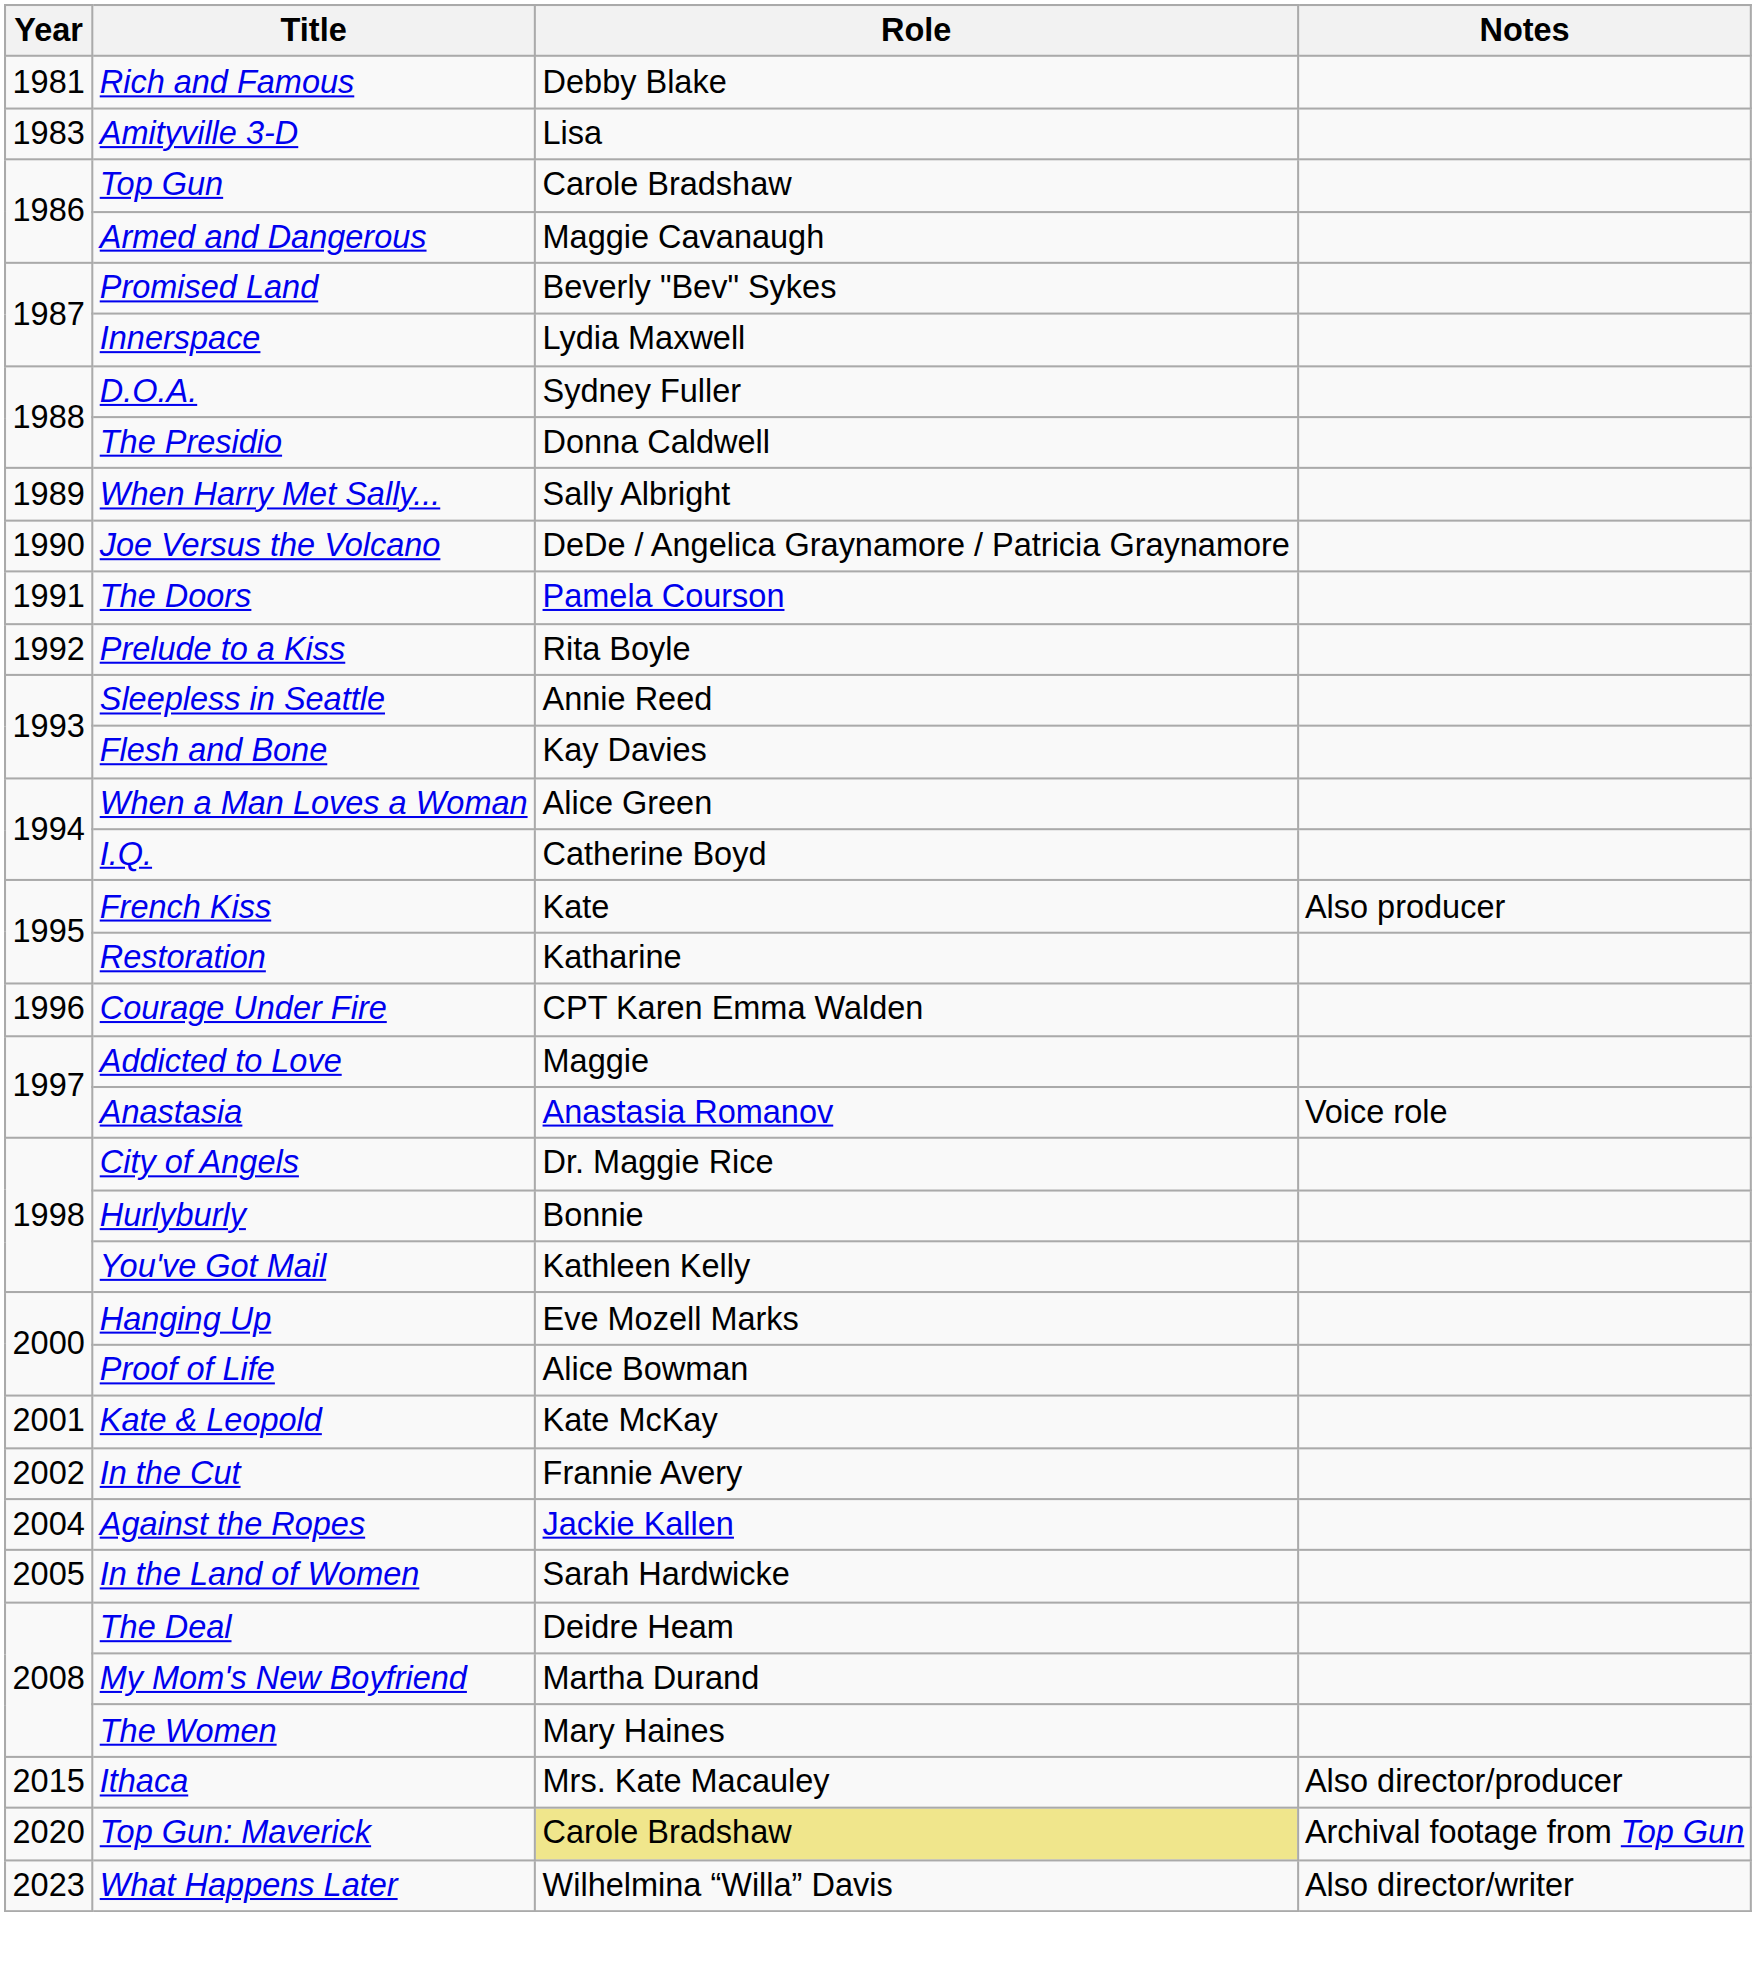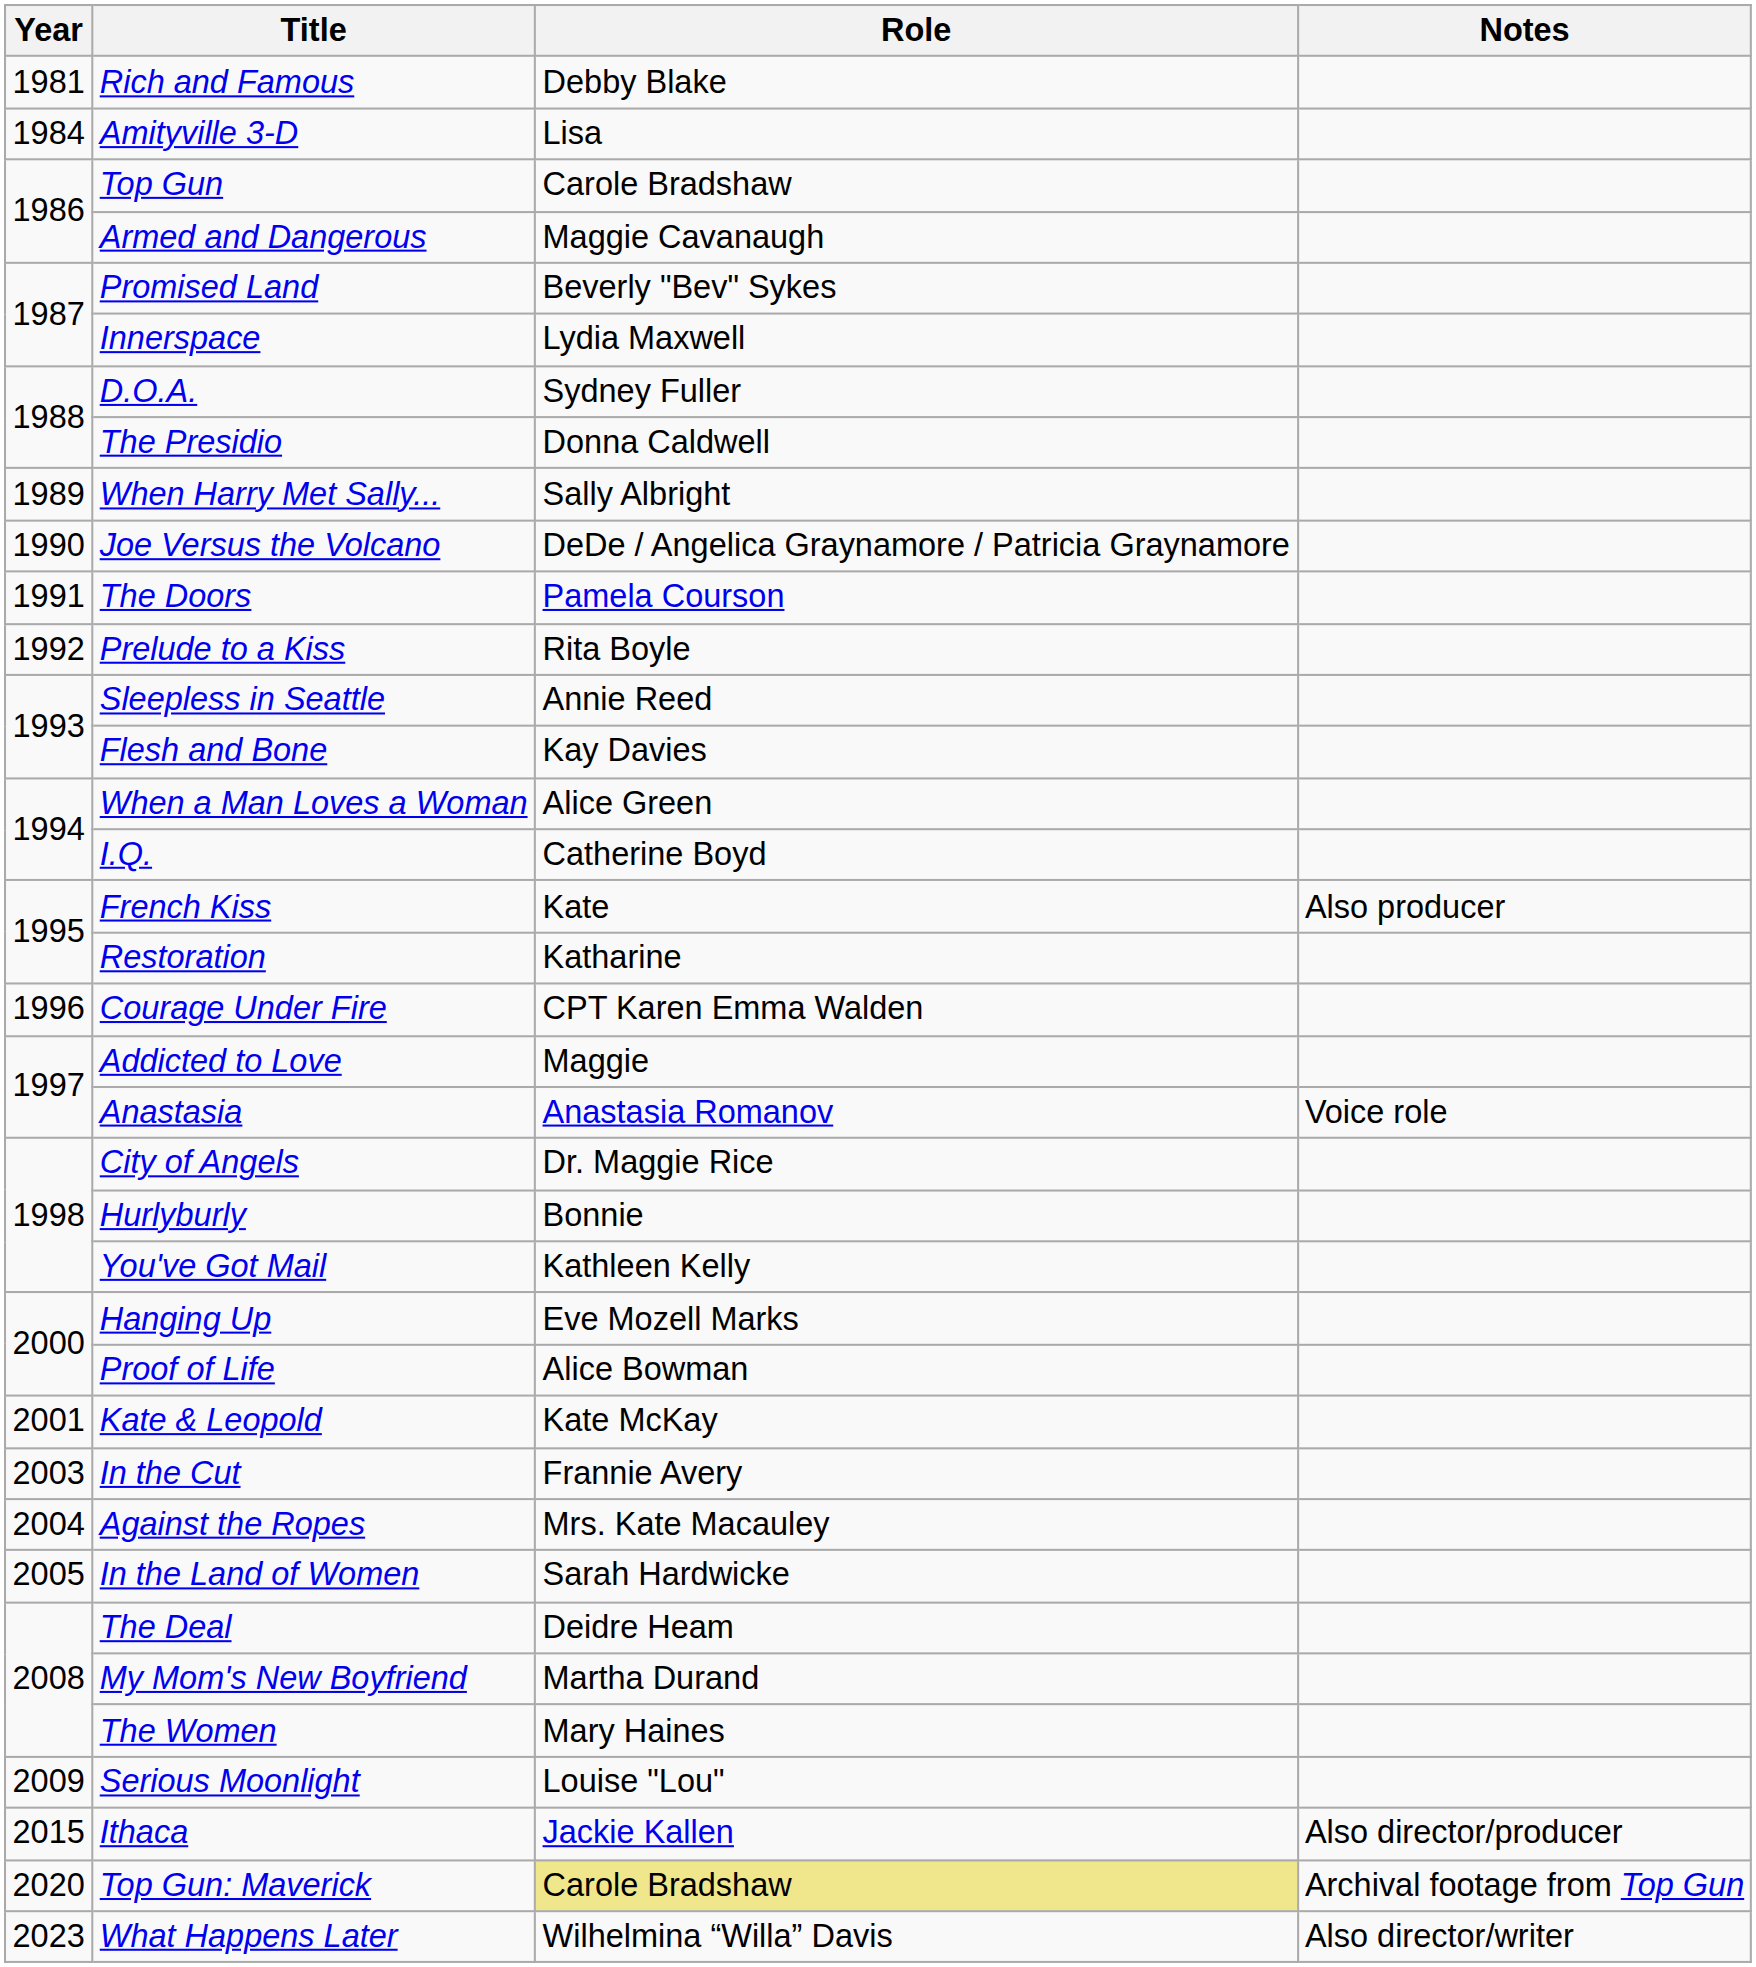Amityville 3-D | Year: 1983 -> 1984
In the Cut | Year: 2002 -> 2003
Against the Ropes | Role: Jackie Kallen -> Mrs. Kate Macauley
+ row: 2009 | Serious Moonlight | Louise "Lou"
Ithaca | Role: Mrs. Kate Macauley -> Jackie Kallen
